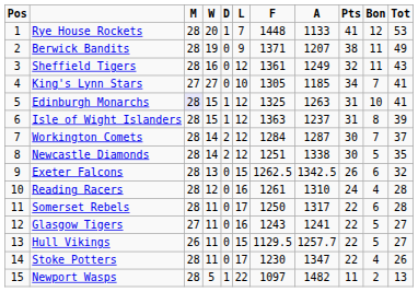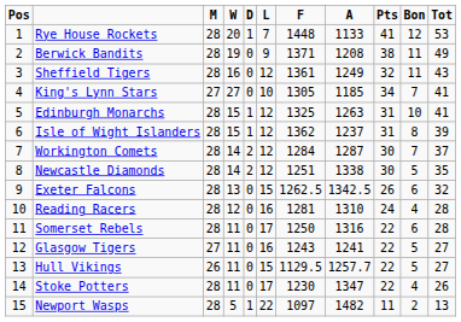Berwick Bandits | A: 1207 -> 1208
Edinburgh Monarchs | M: lavender background -> no background
Isle of Wight Islanders | F: 1363 -> 1362
Reading Racers | F: 1261 -> 1281
Somerset Rebels | A: 1317 -> 1316
